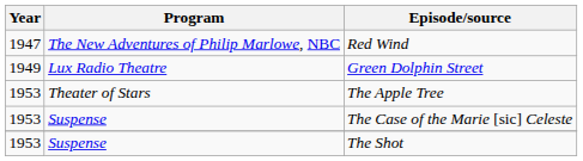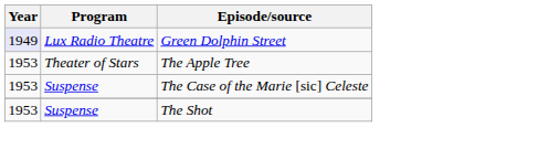- row: 1947 | The New Adventures of Philip Marlowe, NBC | Red Wind
Green Dolphin Street | Year: no background -> lavender background
